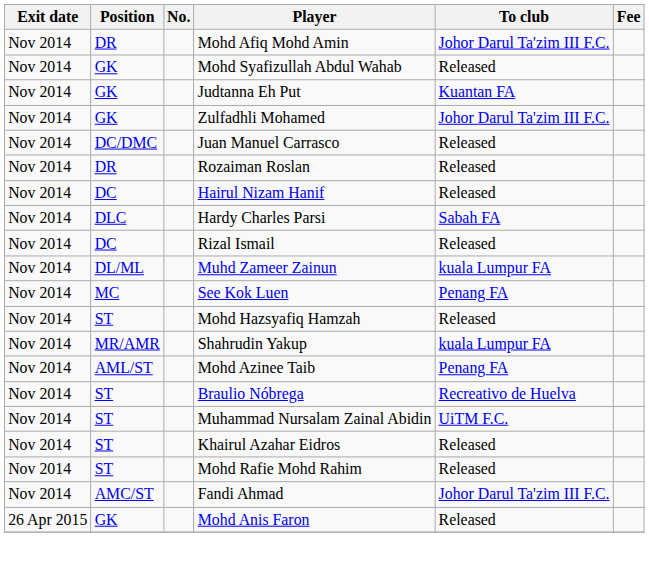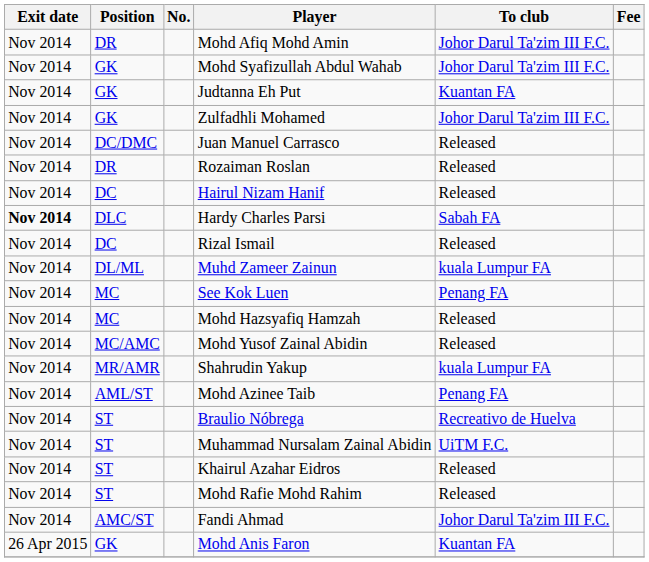Mohd Syafizullah Abdul Wahab | To club: Released -> Johor Darul Ta'zim III F.C.
Hardy Charles Parsi | Exit date: normal -> bold
Mohd Hazsyafiq Hamzah | Position: ST -> MC
+ row: Nov 2014 | MC/AMC | Mohd Yusof Zainal Abidin | Released
Mohd Anis Faron | To club: Released -> Kuantan FA
